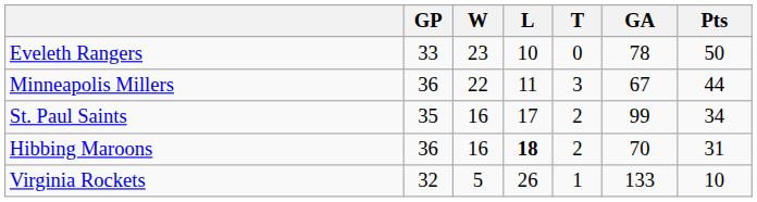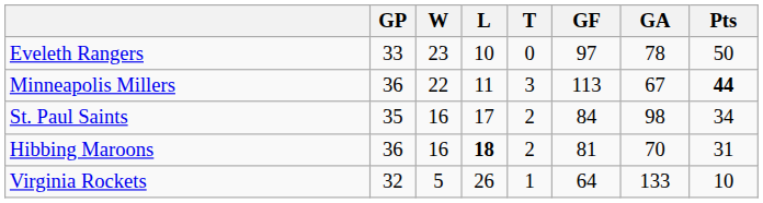+ column: GF | 97 | 113 | 84 | 81 | 64
Minneapolis Millers | Pts: normal -> bold
St. Paul Saints | GA: 99 -> 98
